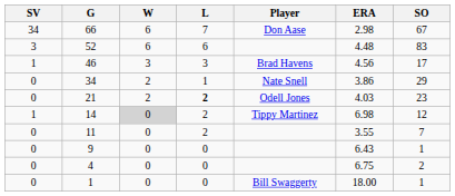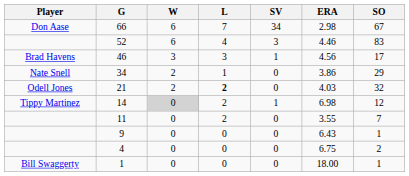columns swapped: Player <-> SV
52 | L: 6 -> 4
52 | ERA: 4.48 -> 4.46
21 | SO: 23 -> 32
